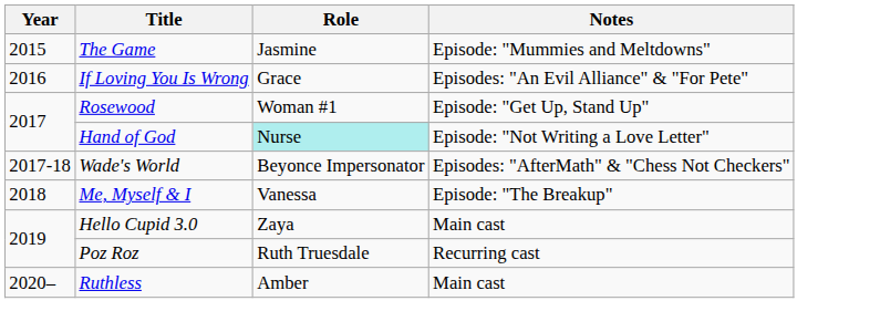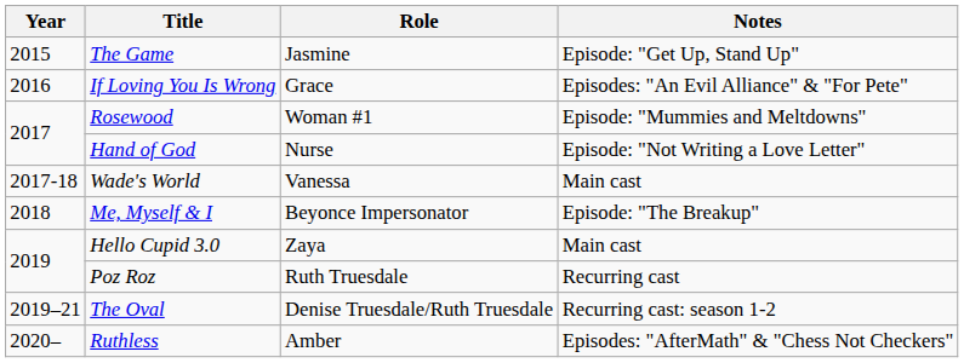The Game | Notes: Episode: "Mummies and Meltdowns" -> Episode: "Get Up, Stand Up"
Rosewood | Notes: Episode: "Get Up, Stand Up" -> Episode: "Mummies and Meltdowns"
Hand of God | Role: paleturquoise background -> no background
Wade's World | Role: Beyonce Impersonator -> Vanessa
Wade's World | Notes: Episodes: "AfterMath" & "Chess Not Checkers" -> Main cast
Me, Myself & I | Role: Vanessa -> Beyonce Impersonator
+ row: 2019–21 | The Oval | Denise Truesdale/Ruth Truesdale | Recurring cast: season 1-2
Ruthless | Notes: Main cast -> Episodes: "AfterMath" & "Chess Not Checkers"
